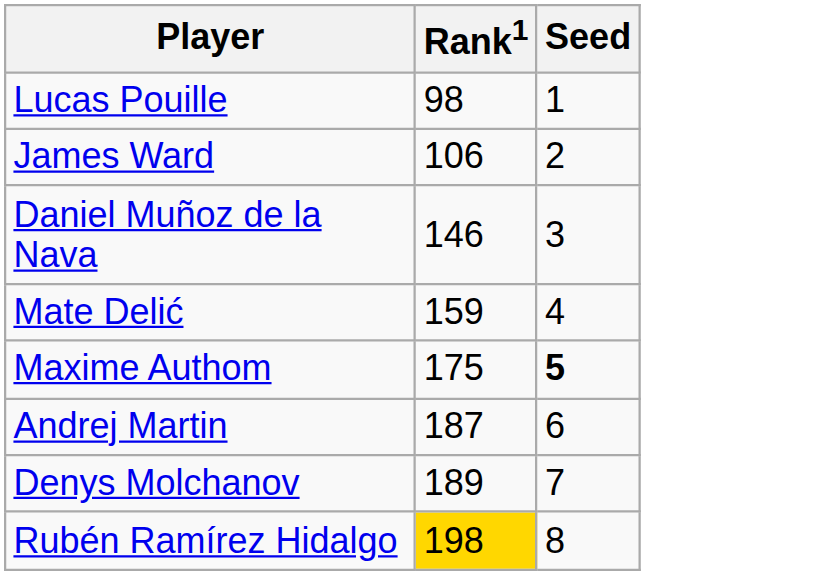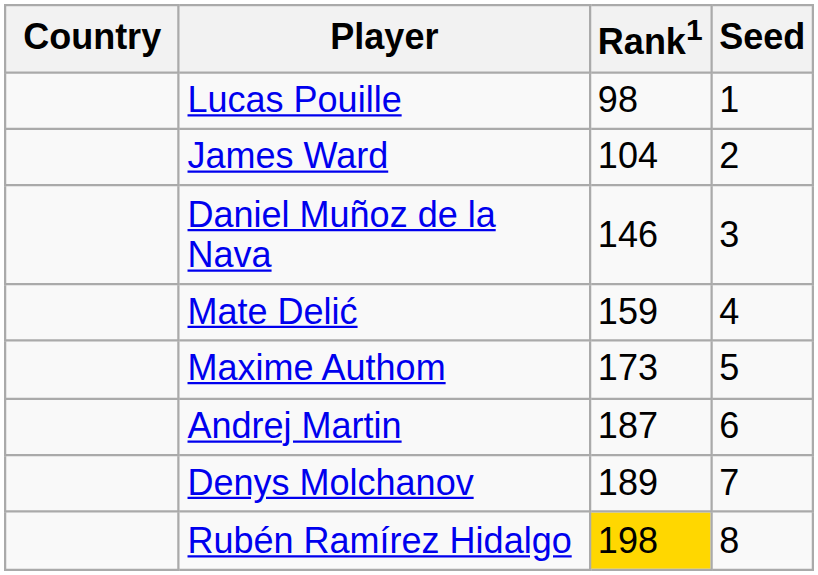+ column: Country
James Ward | Rank1: 106 -> 104
Maxime Authom | Rank1: 175 -> 173
Maxime Authom | Seed: bold -> normal
